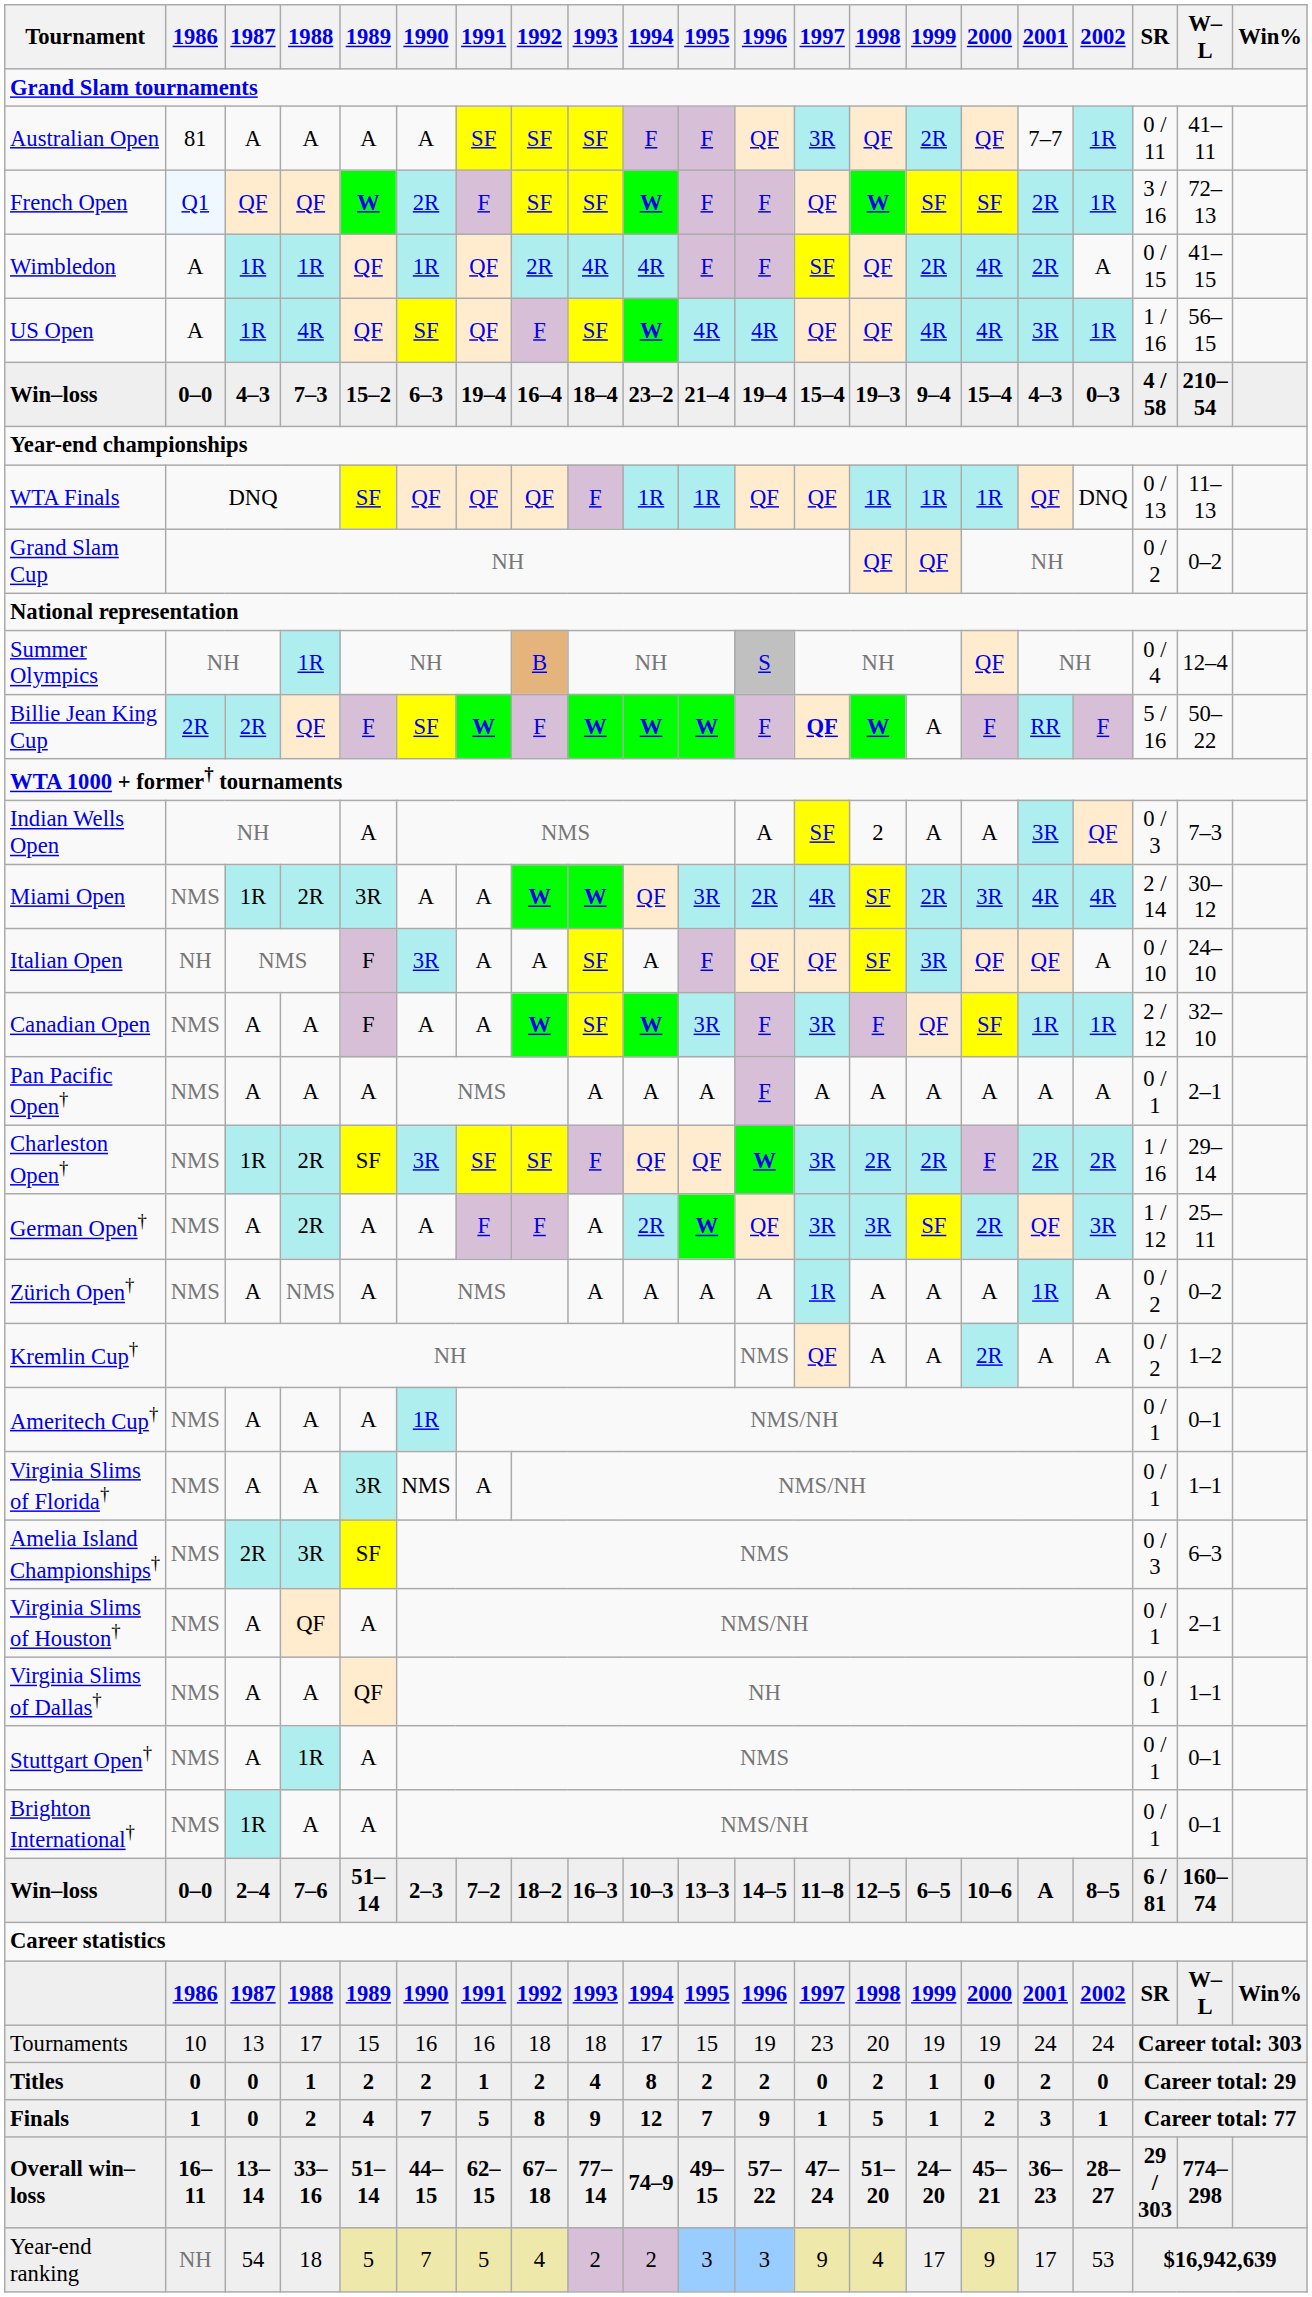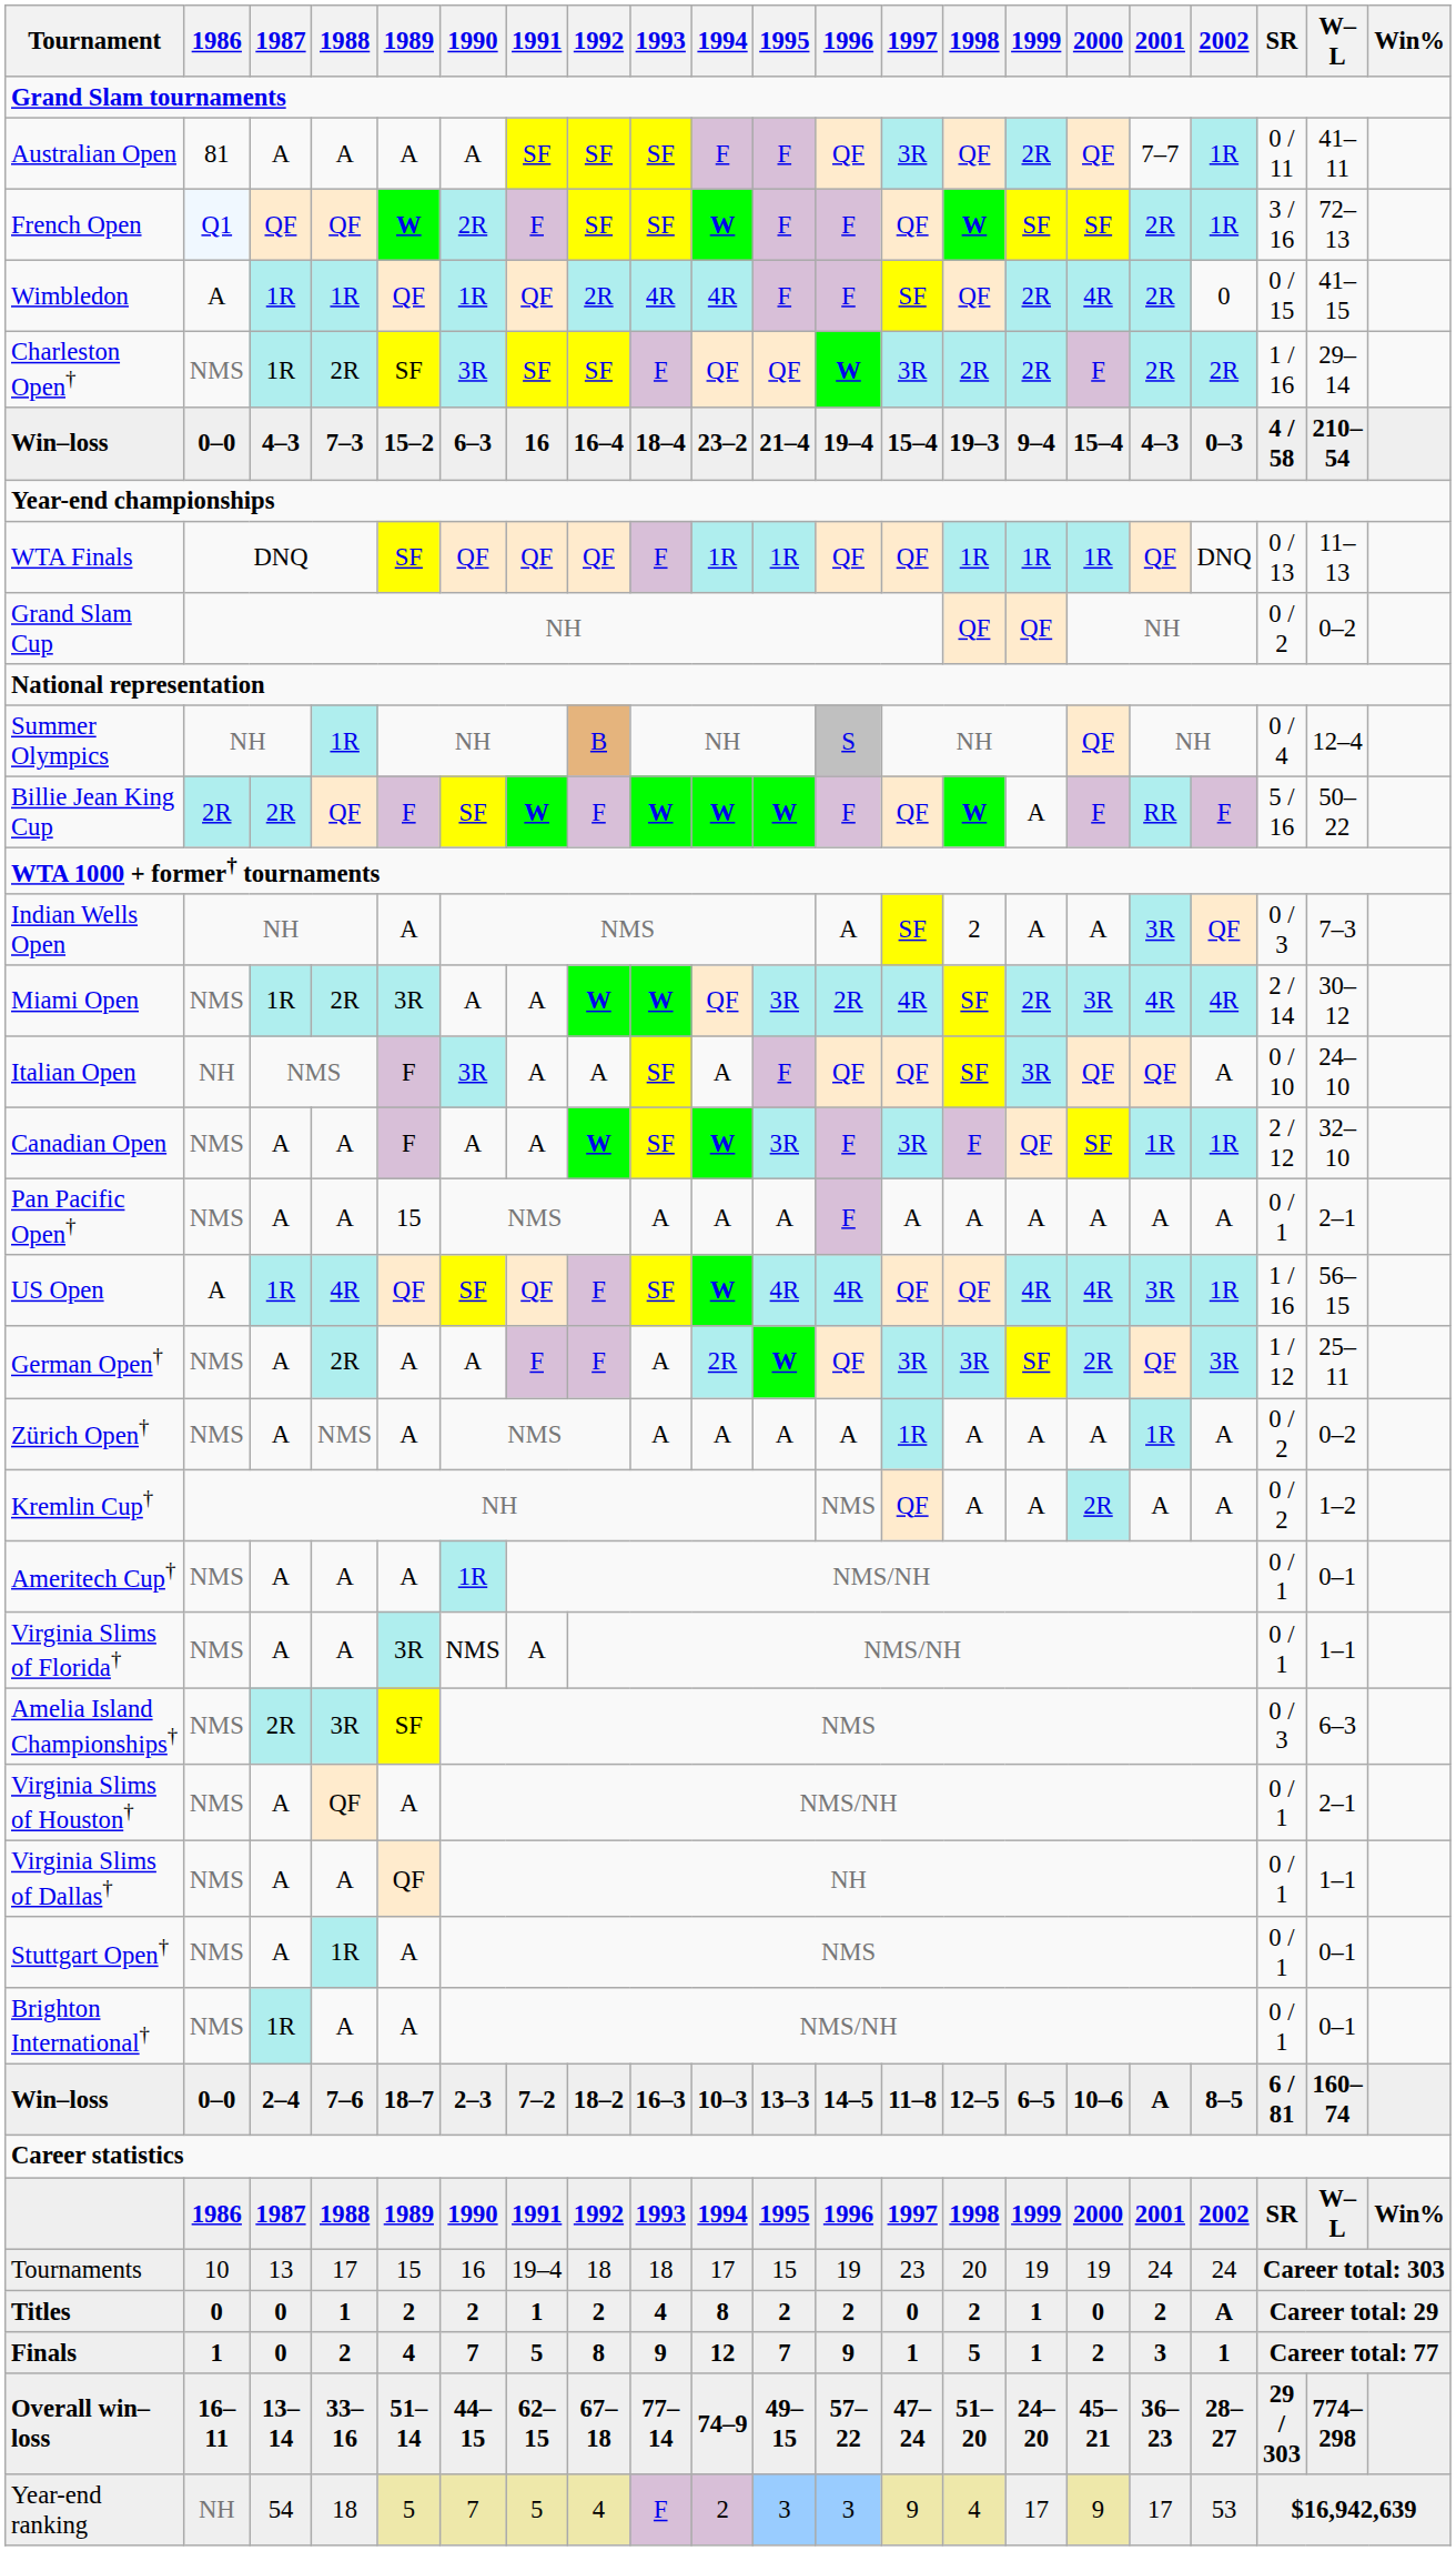Wimbledon | 2002: A -> 0
rows swapped: US Open <-> Charleston Open†
Win–loss / 7–3 | 1991: 19–4 -> 16
Billie Jean King Cup | 1997: bold -> normal
Pan Pacific Open† | 1989: A -> 15
Win–loss / 7–6 | 1989: 51–14 -> 18–7
Tournaments | 1991: 16 -> 19–4
Titles | 2002: 0 -> A
Year-end ranking | 1993: 2 -> F
